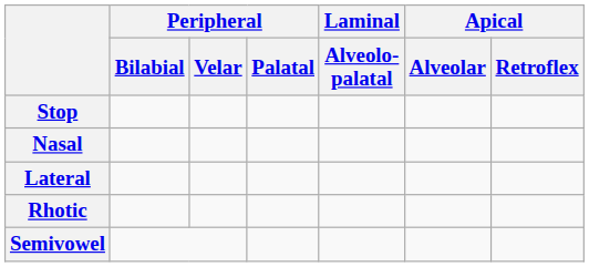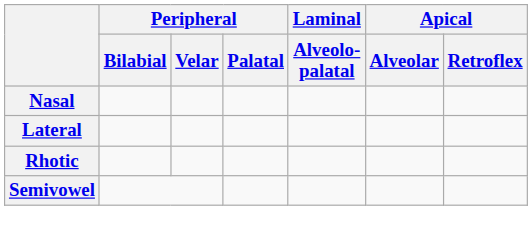- row: Stop
